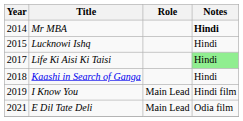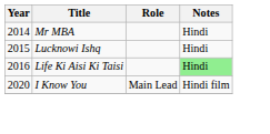Mr MBA | Notes: bold -> normal
Life Ki Aisi Ki Taisi | Year: 2017 -> 2016
- row: 2018 | Kaashi in Search of Ganga | Hindi
I Know You | Year: 2019 -> 2020
- row: 2021 | E Dil Tate Deli | Main Lead | Odia film
